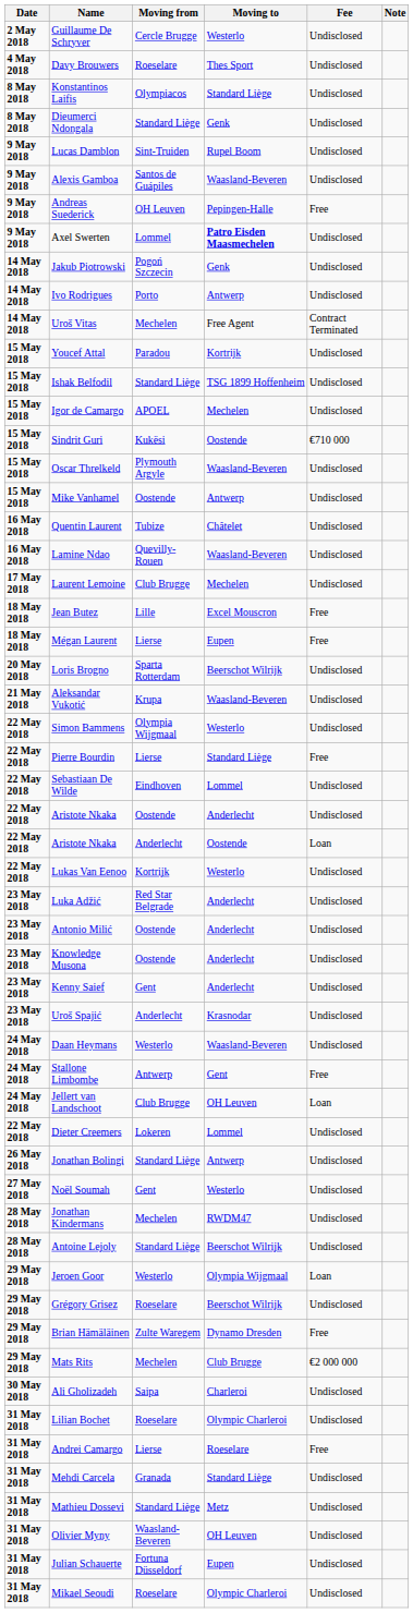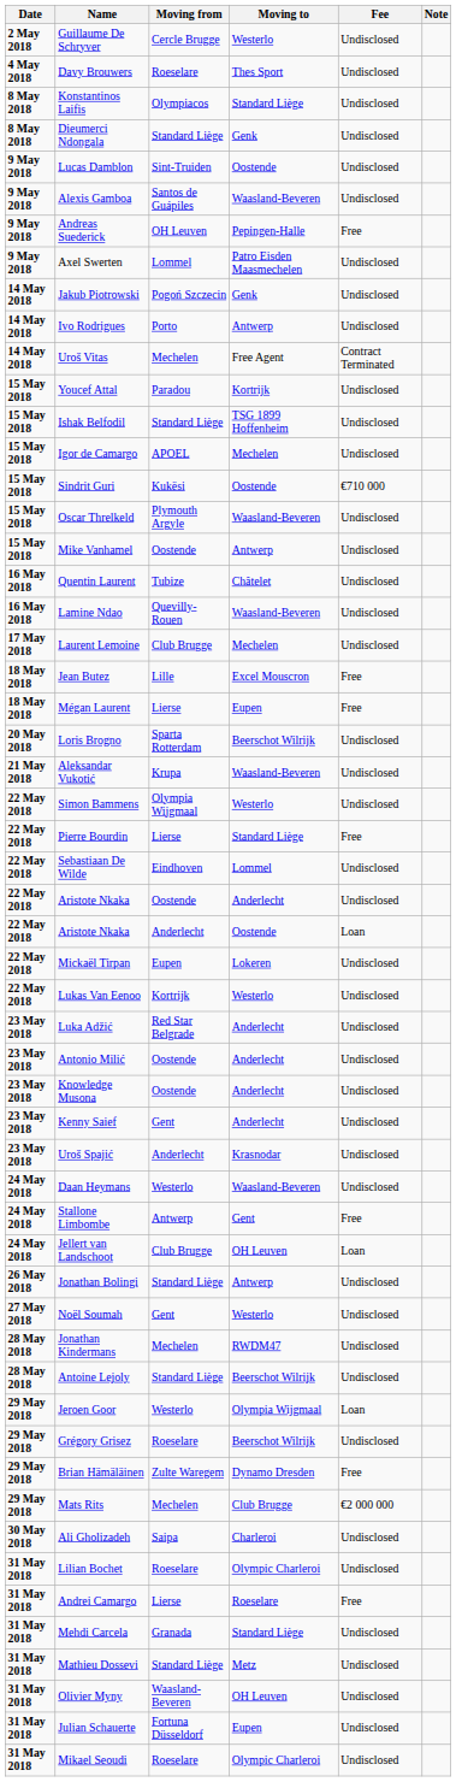Lucas Damblon | Moving to: Rupel Boom -> Oostende
Axel Swerten | Moving to: bold -> normal
+ row: 22 May 2018 | Mickaël Tirpan | Eupen | Lokeren | Undisclosed
- row: 22 May 2018 | Dieter Creemers | Lokeren | Lommel | Undisclosed
